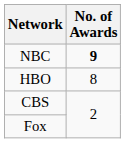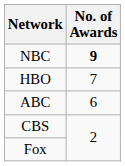HBO | No. of Awards: 8 -> 7
+ row: ABC | 6
